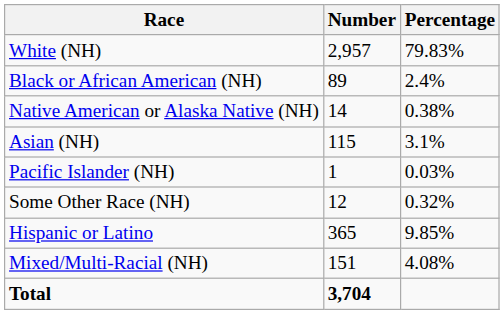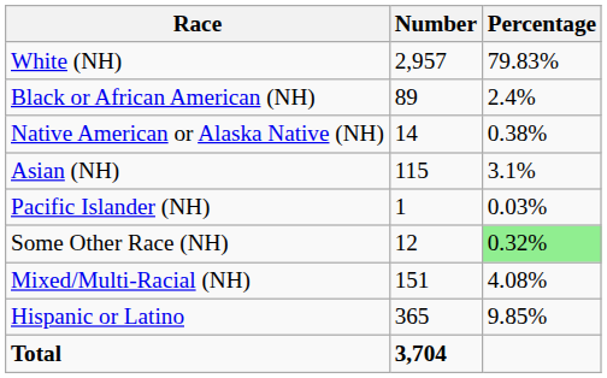Some Other Race (NH) | Percentage: no background -> lightgreen background
rows swapped: Mixed/Multi-Racial (NH) <-> Hispanic or Latino
